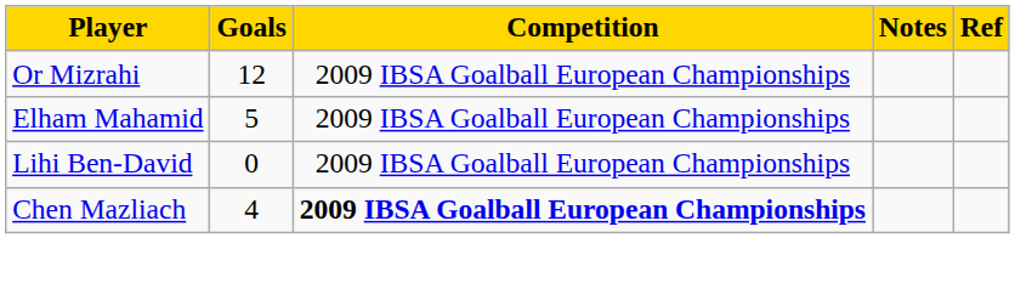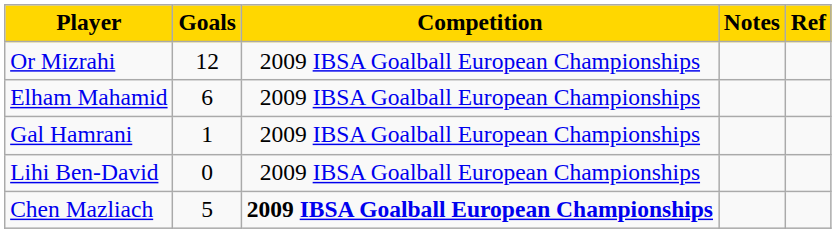Elham Mahamid | Goals: 5 -> 6
+ row: Gal Hamrani | 1 | 2009 IBSA Goalball European Championships
Chen Mazliach | Goals: 4 -> 5
